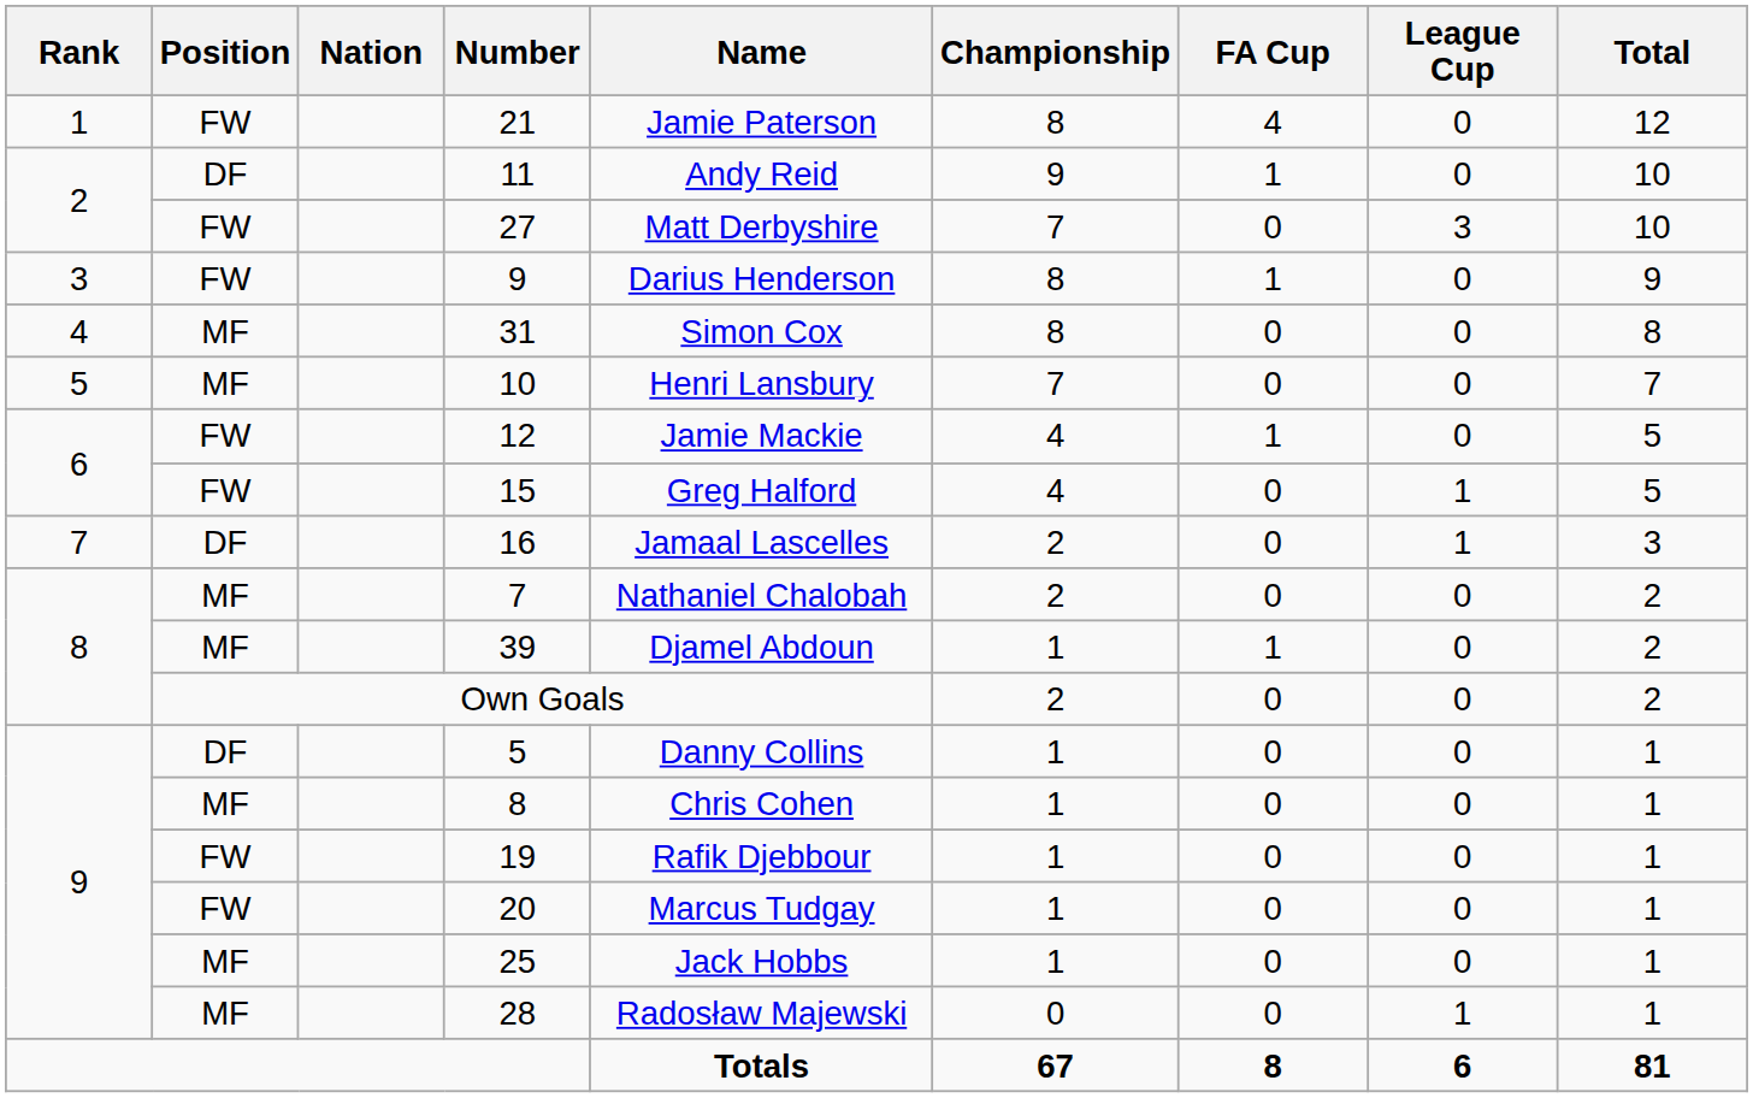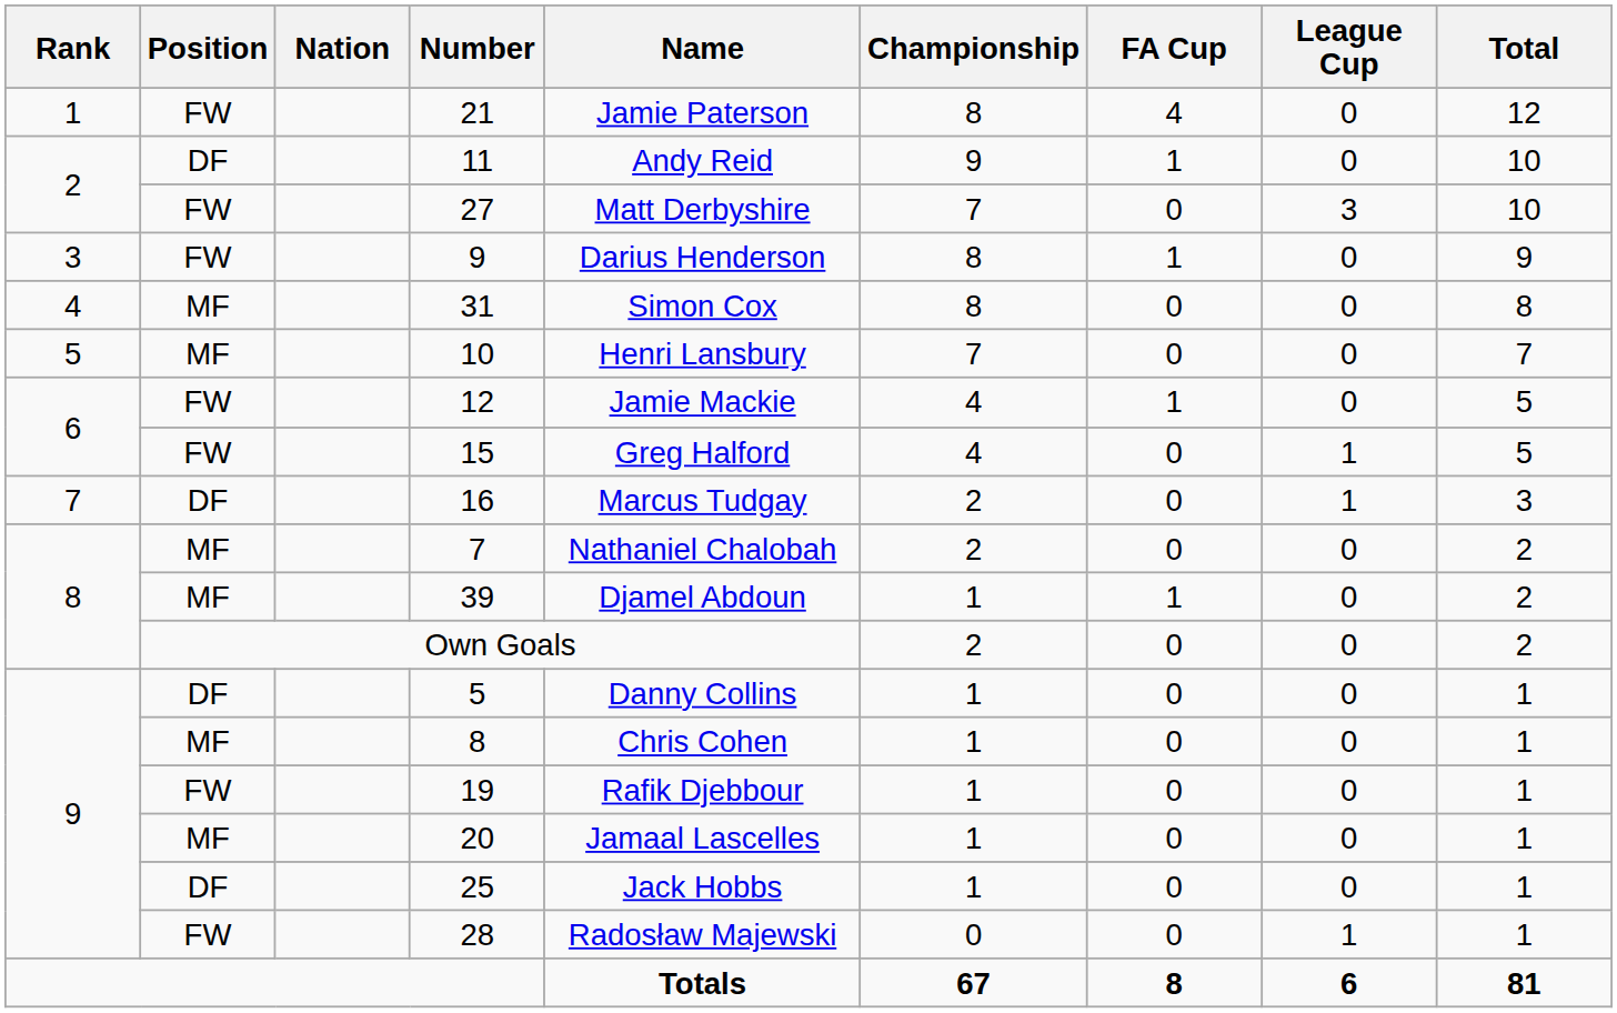16 | Name: Jamaal Lascelles -> Marcus Tudgay
20 | Position: FW -> MF
20 | Name: Marcus Tudgay -> Jamaal Lascelles
25 | Position: MF -> DF
28 | Position: MF -> FW
